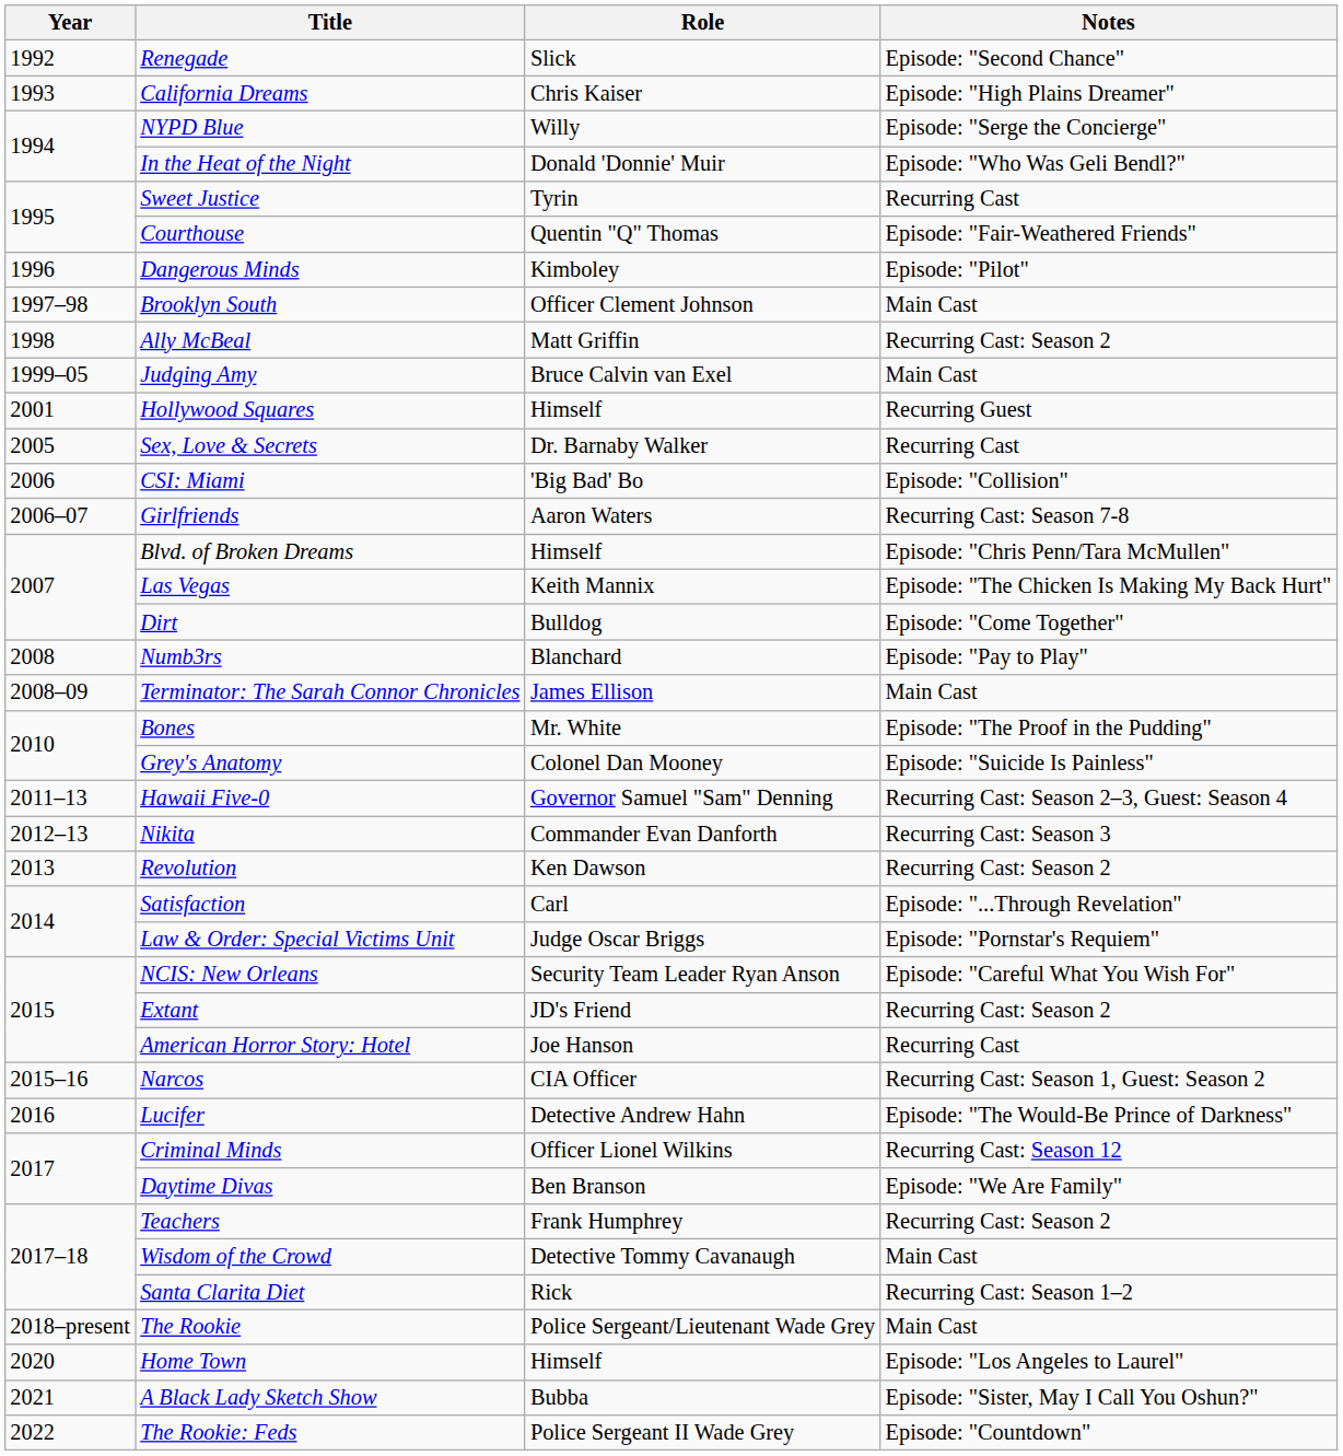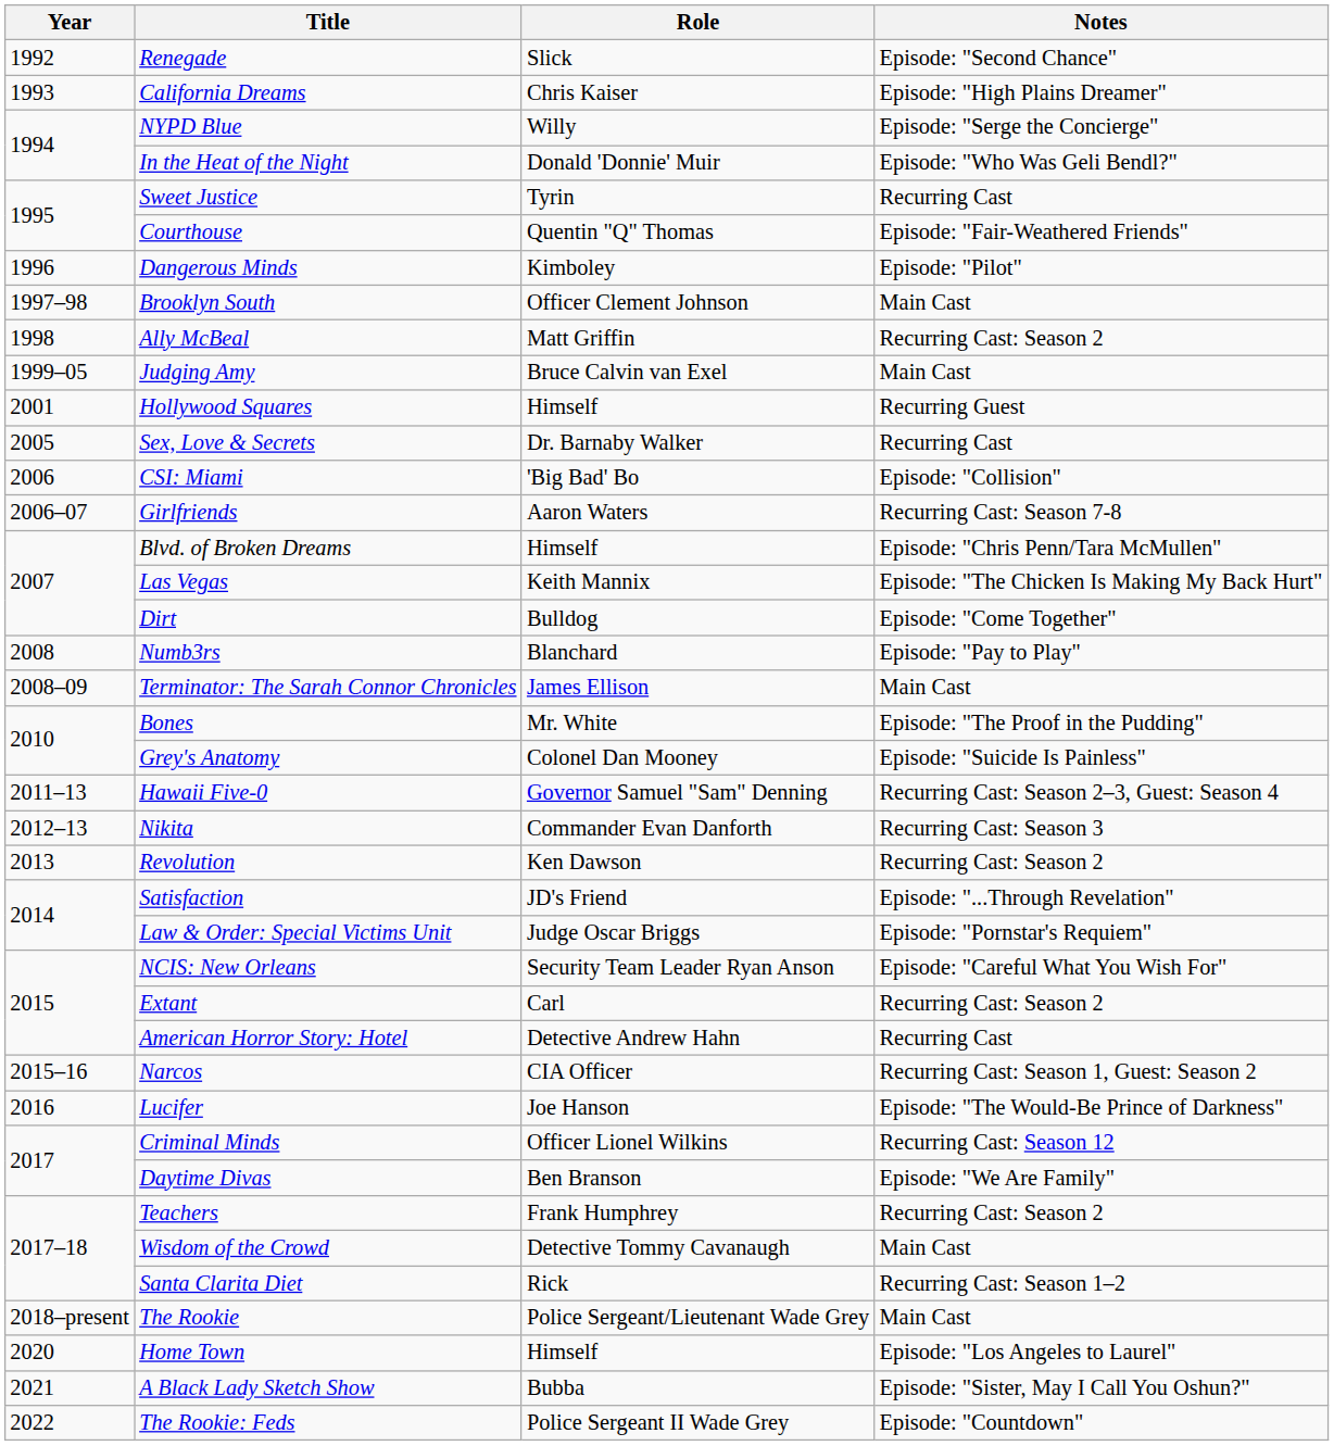Satisfaction | Role: Carl -> JD's Friend
Extant | Role: JD's Friend -> Carl
American Horror Story: Hotel | Role: Joe Hanson -> Detective Andrew Hahn
Lucifer | Role: Detective Andrew Hahn -> Joe Hanson
